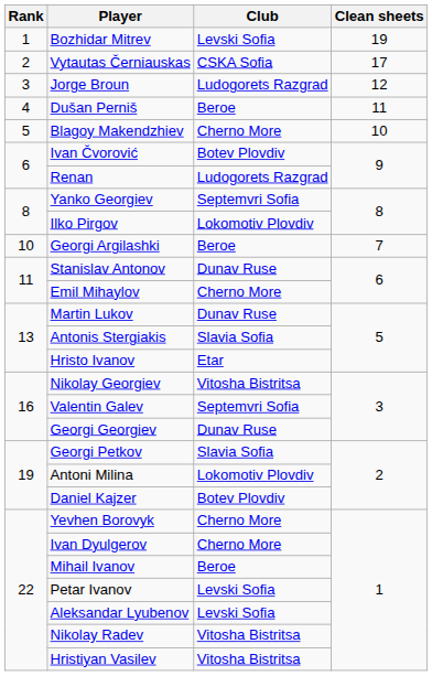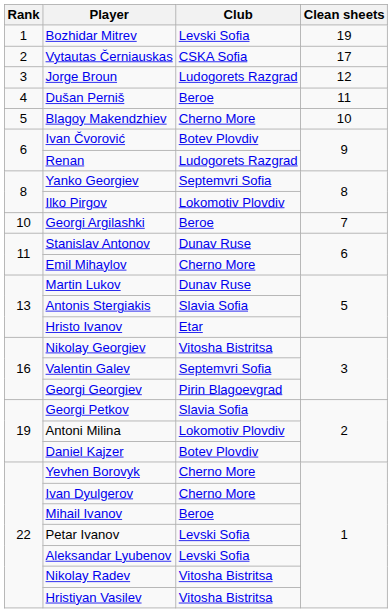Georgi Georgiev | Club: Dunav Ruse -> Pirin Blagoevgrad
